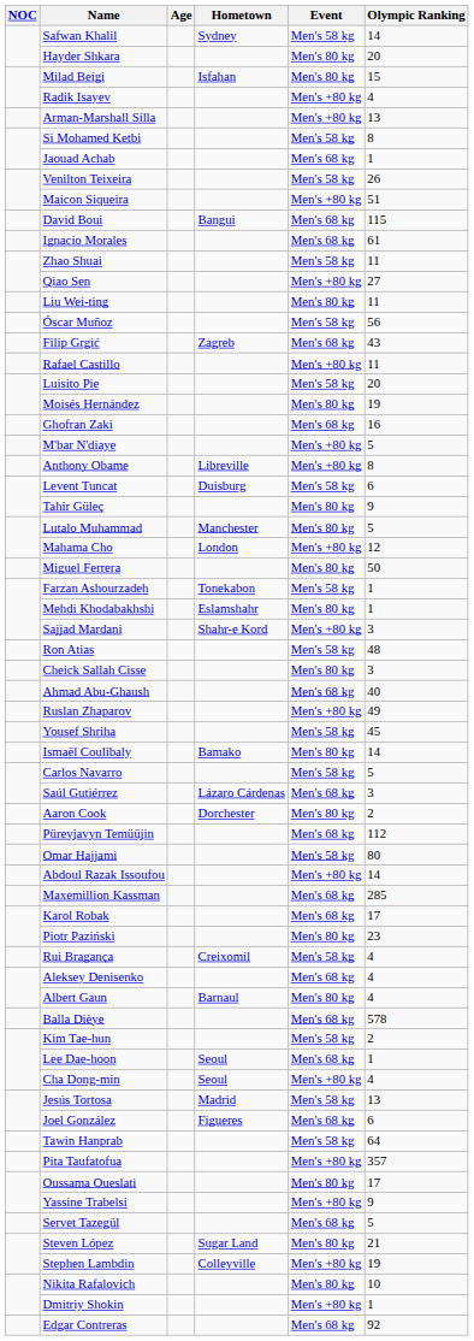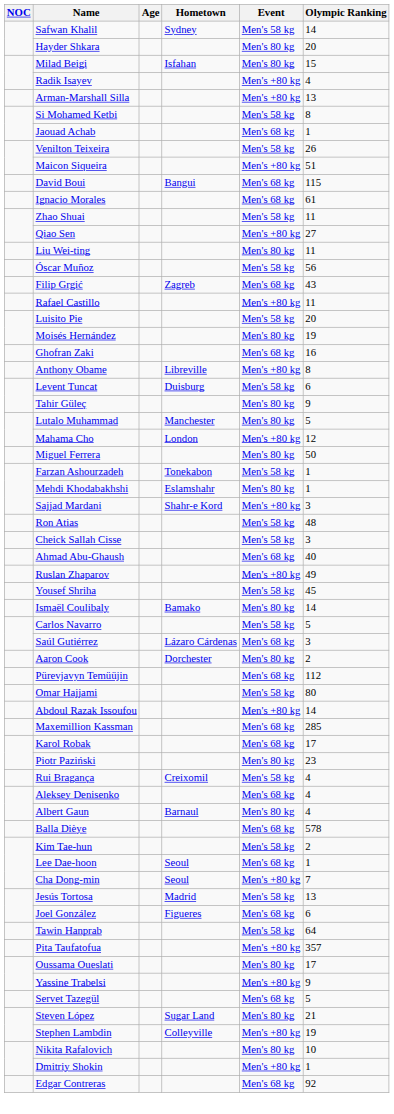- row: M'bar N'diaye | Men's +80 kg | 5
Cheick Sallah Cisse | Event: Men's 80 kg -> Men's 58 kg
Cha Dong-min | Olympic Ranking: 4 -> 7
